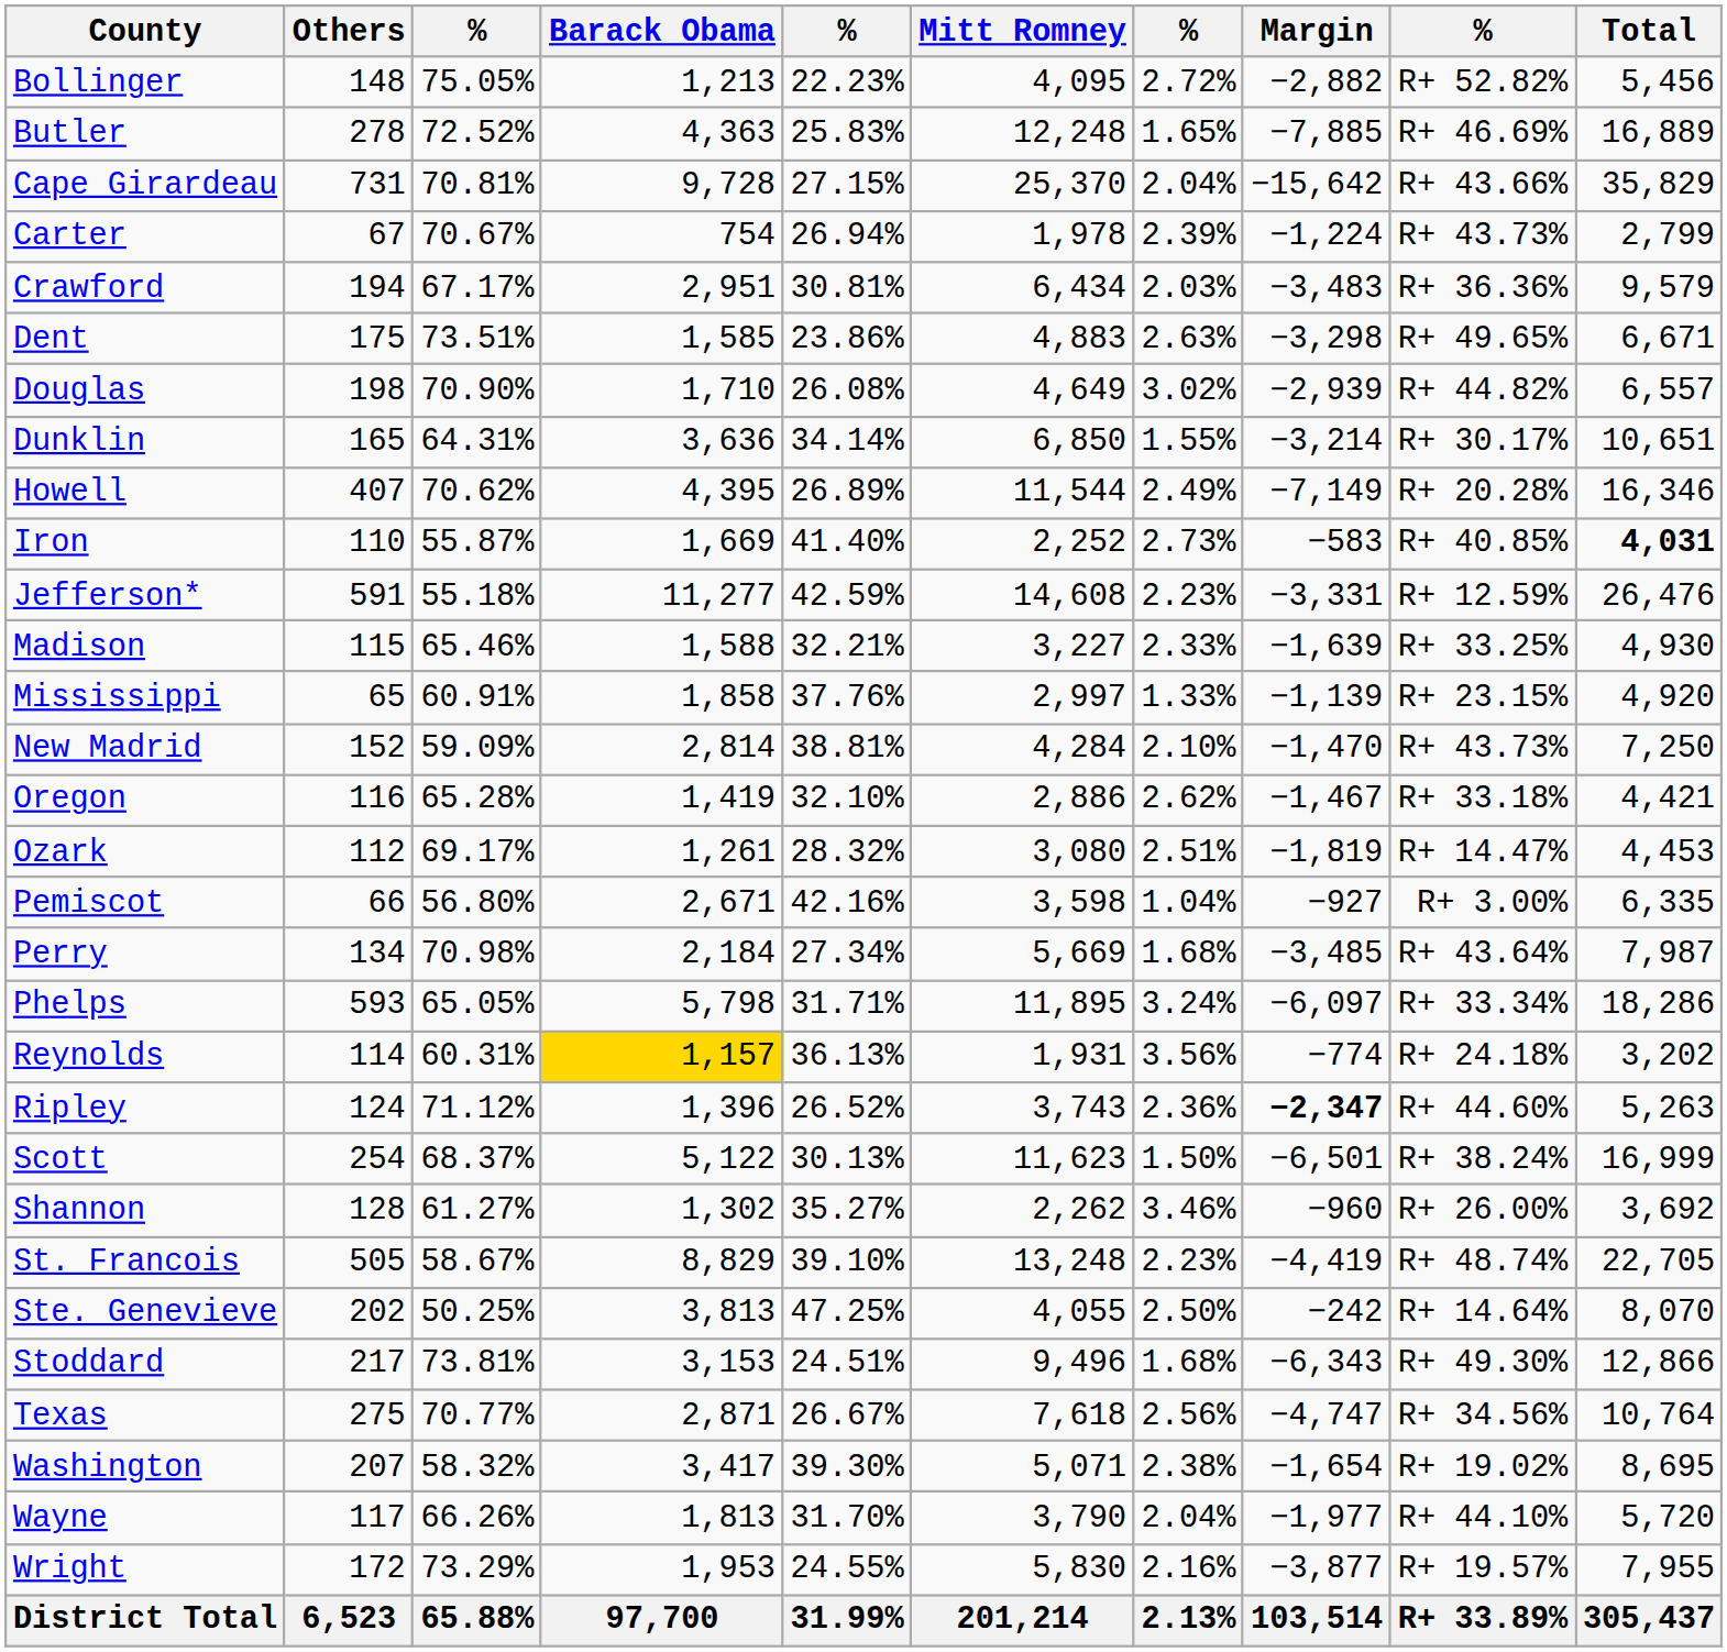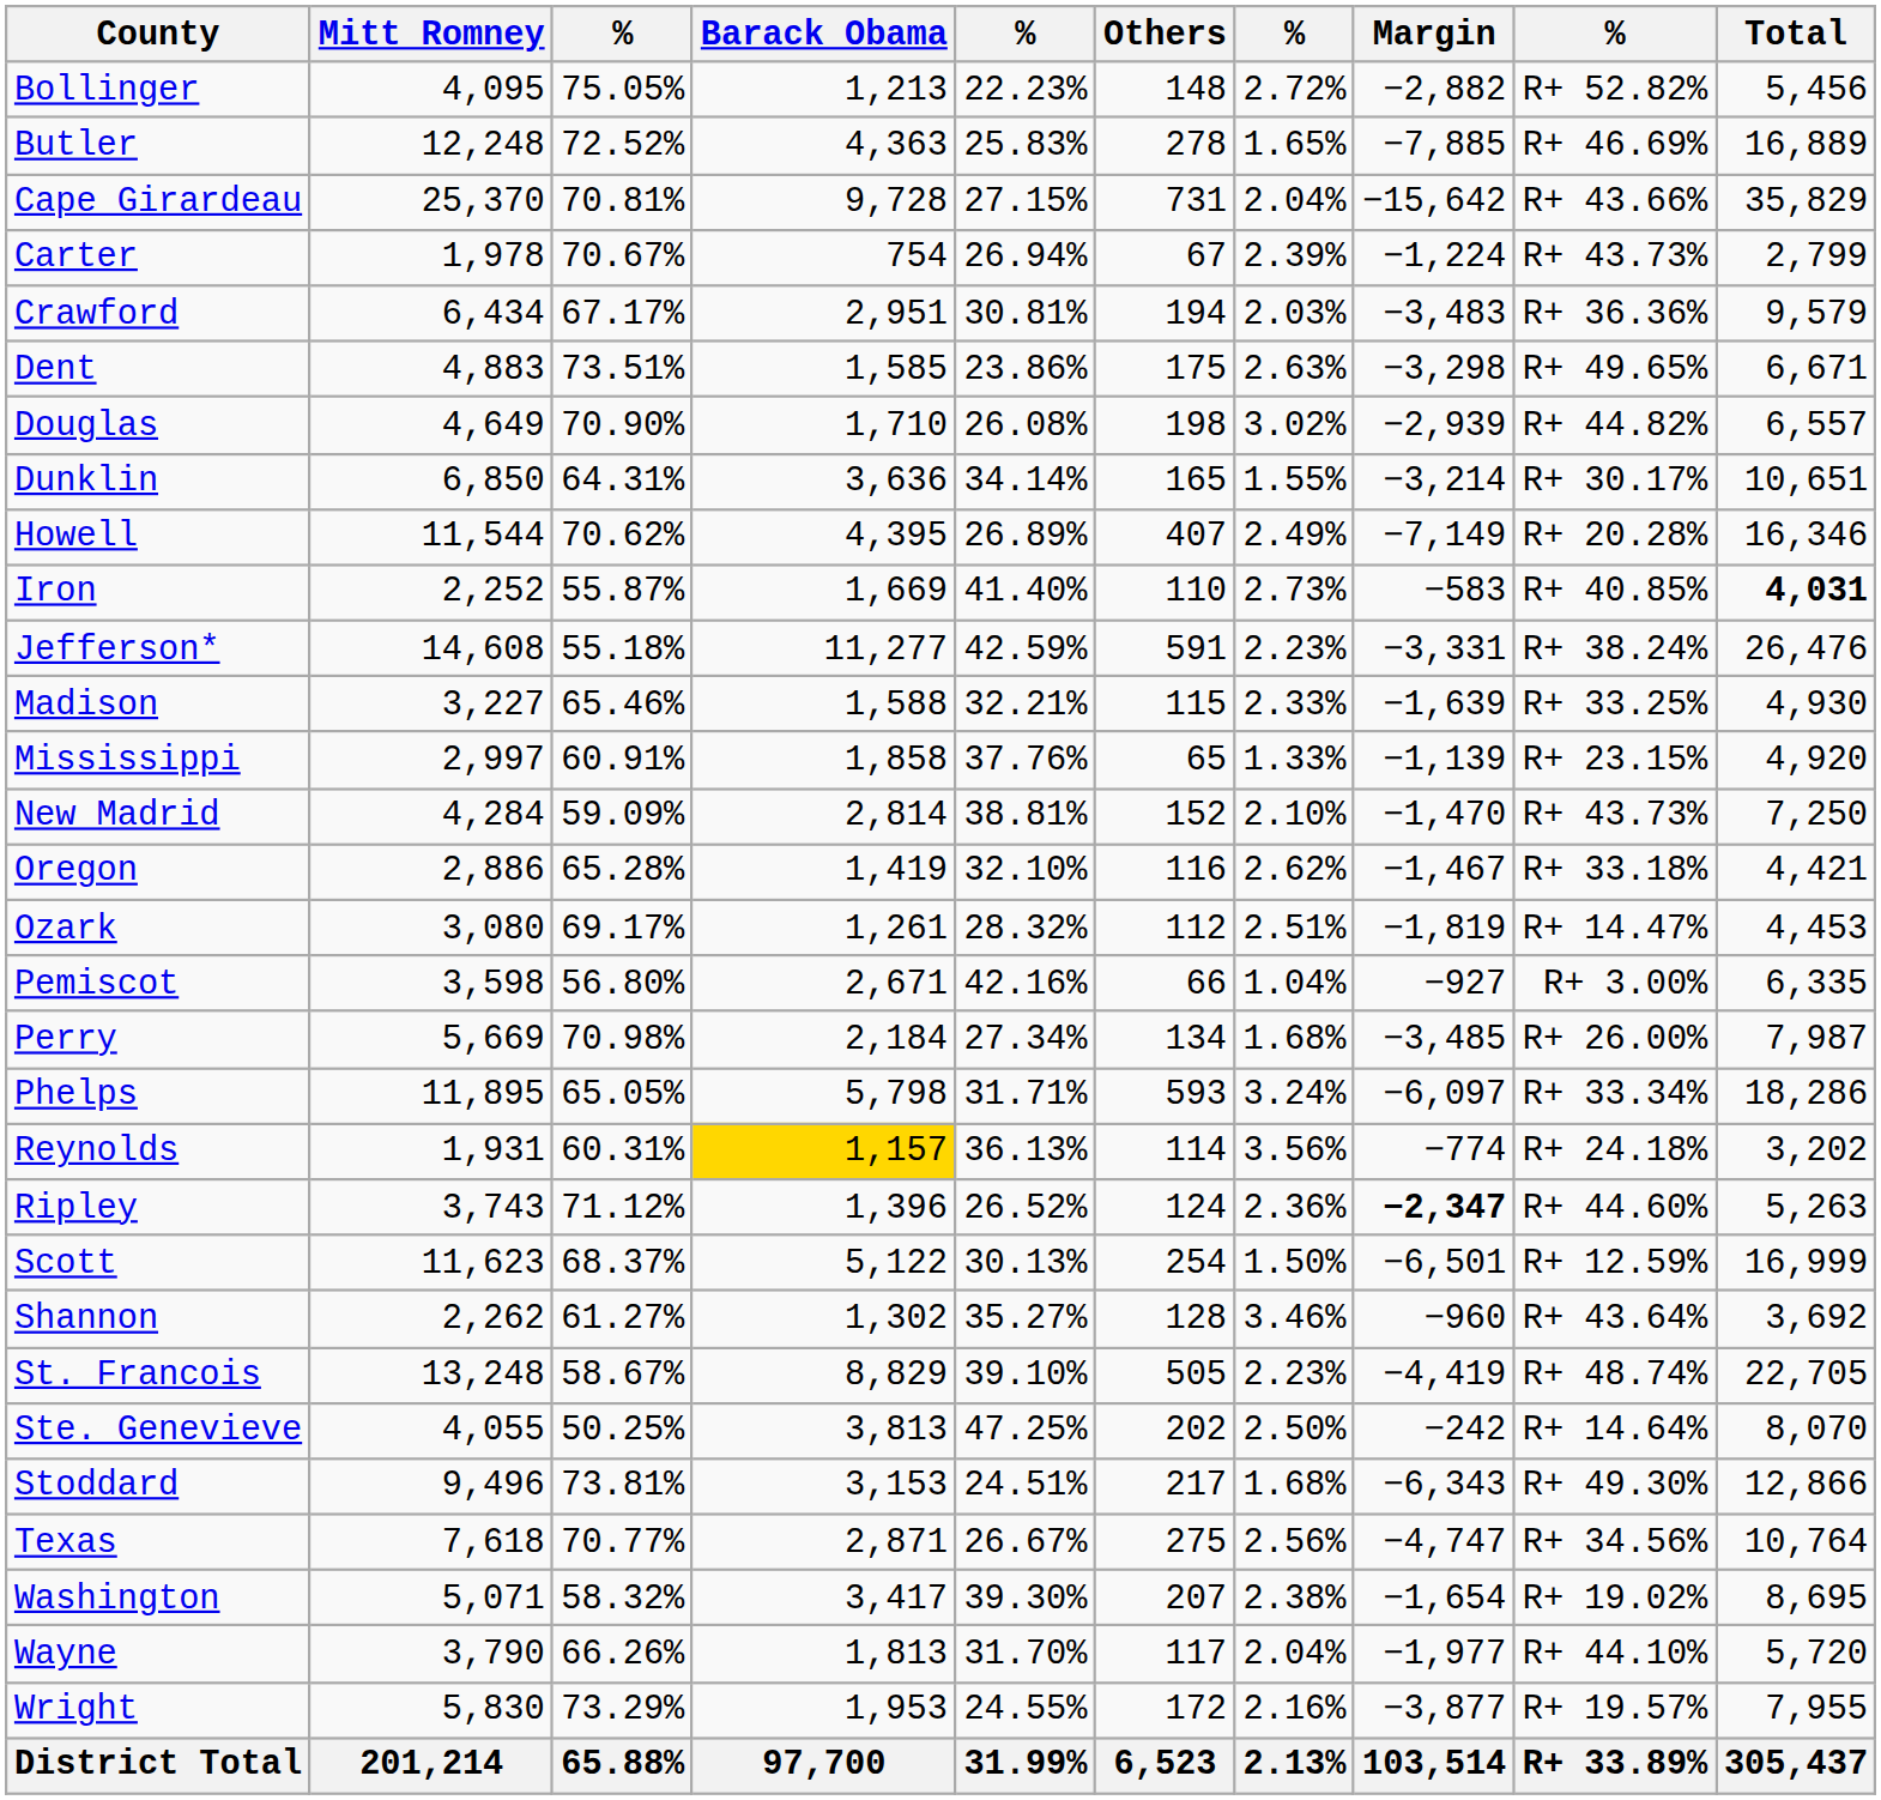columns swapped: Mitt Romney <-> Others
Jefferson* | column 9: R+ 12.59% -> R+ 38.24%
Perry | column 9: R+ 43.64% -> R+ 26.00%
Scott | column 9: R+ 38.24% -> R+ 12.59%
Shannon | column 9: R+ 26.00% -> R+ 43.64%
